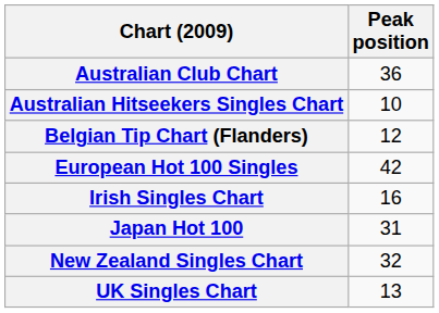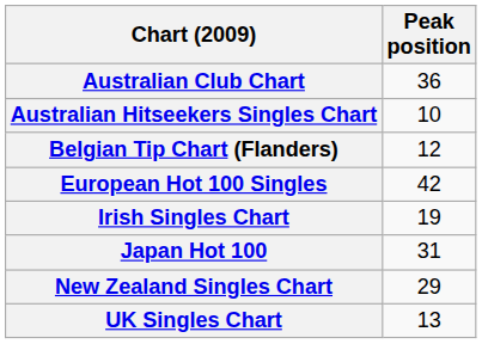Irish Singles Chart | Peak position: 16 -> 19
New Zealand Singles Chart | Peak position: 32 -> 29
